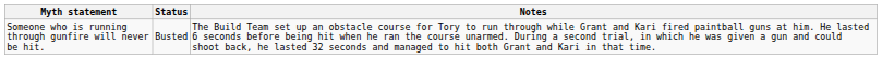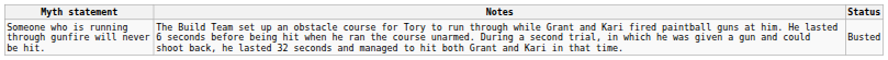columns swapped: Status <-> Notes
